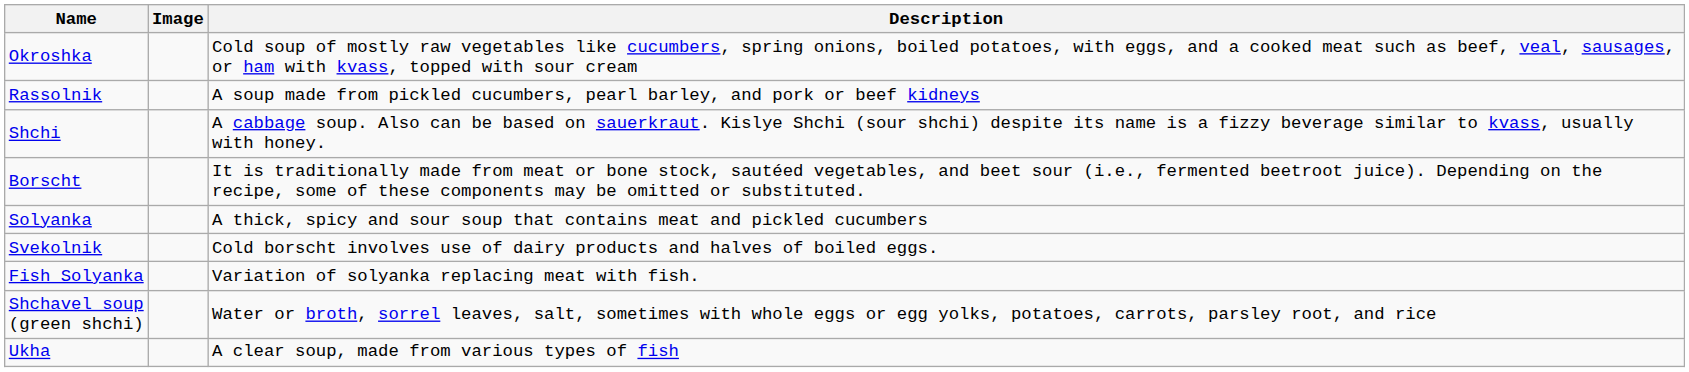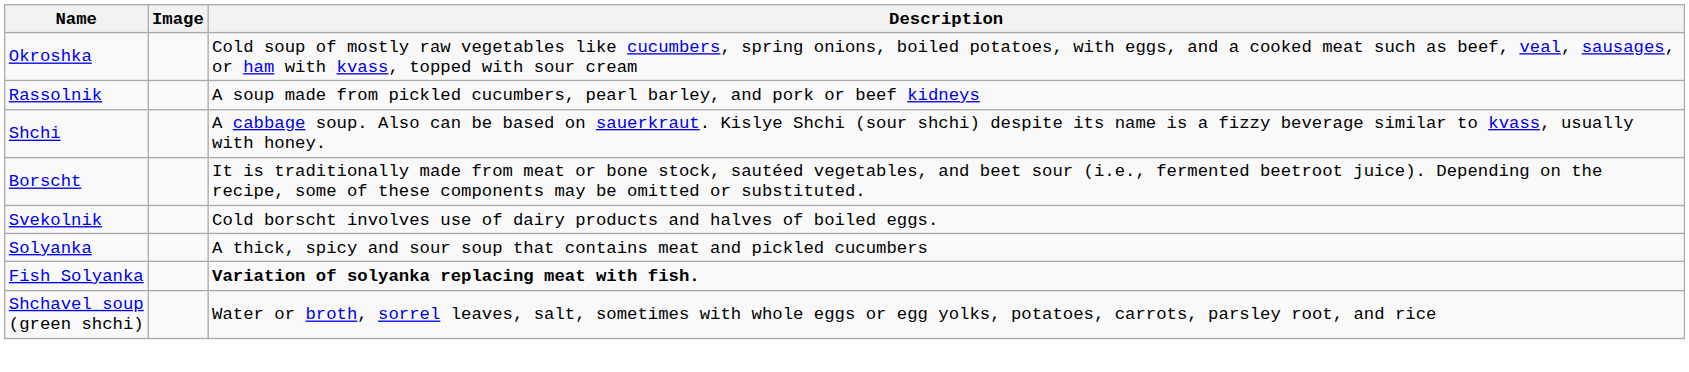rows swapped: Svekolnik <-> Solyanka
Fish Solyanka | Description: normal -> bold
- row: Ukha | A clear soup, made from various types of fish
